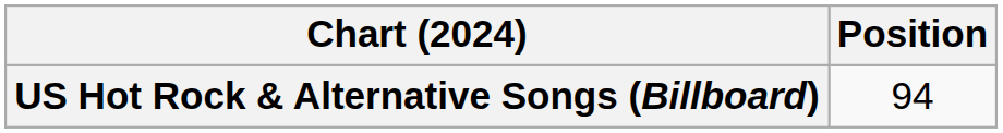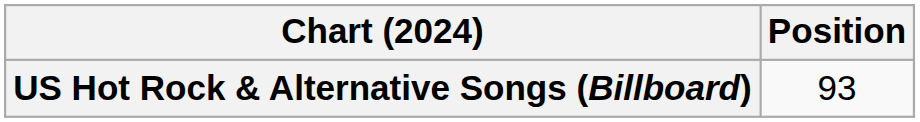US Hot Rock & Alternative Songs (Billboard) | Position: 94 -> 93
